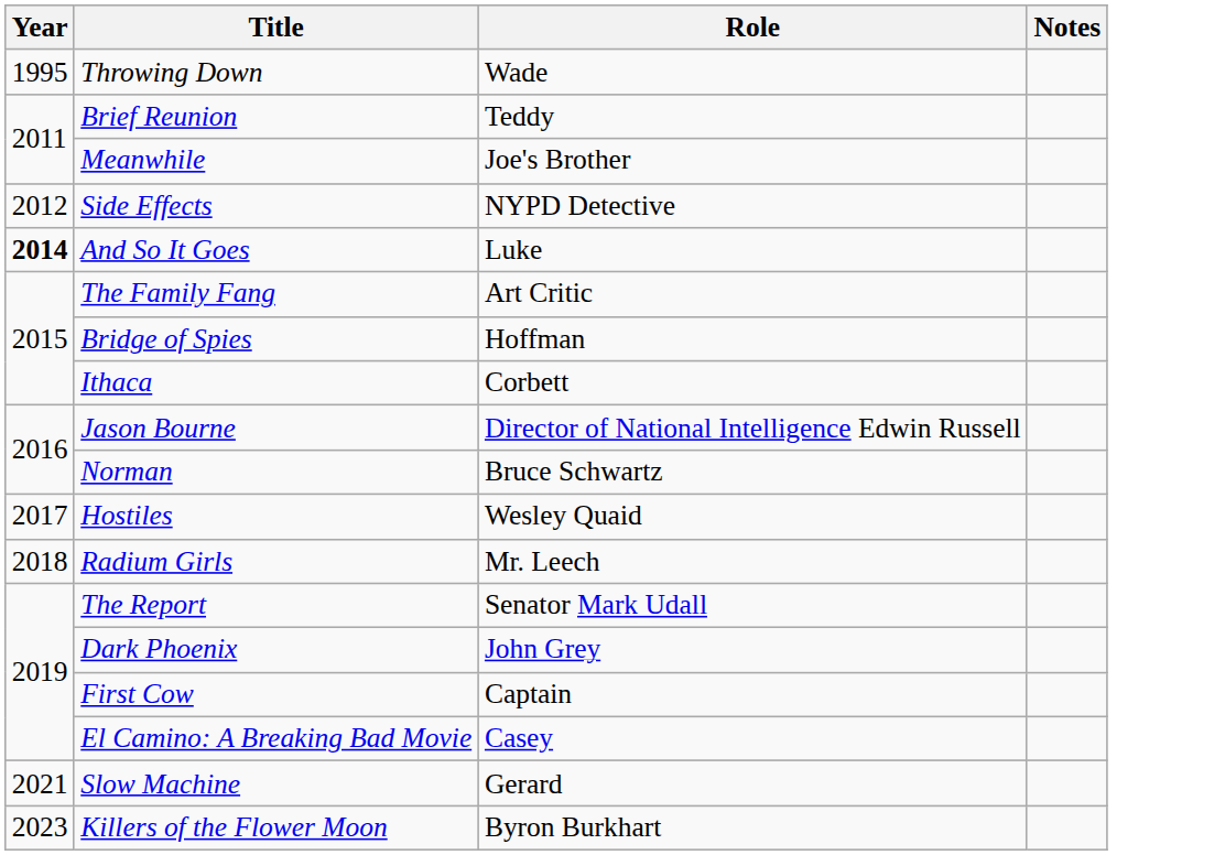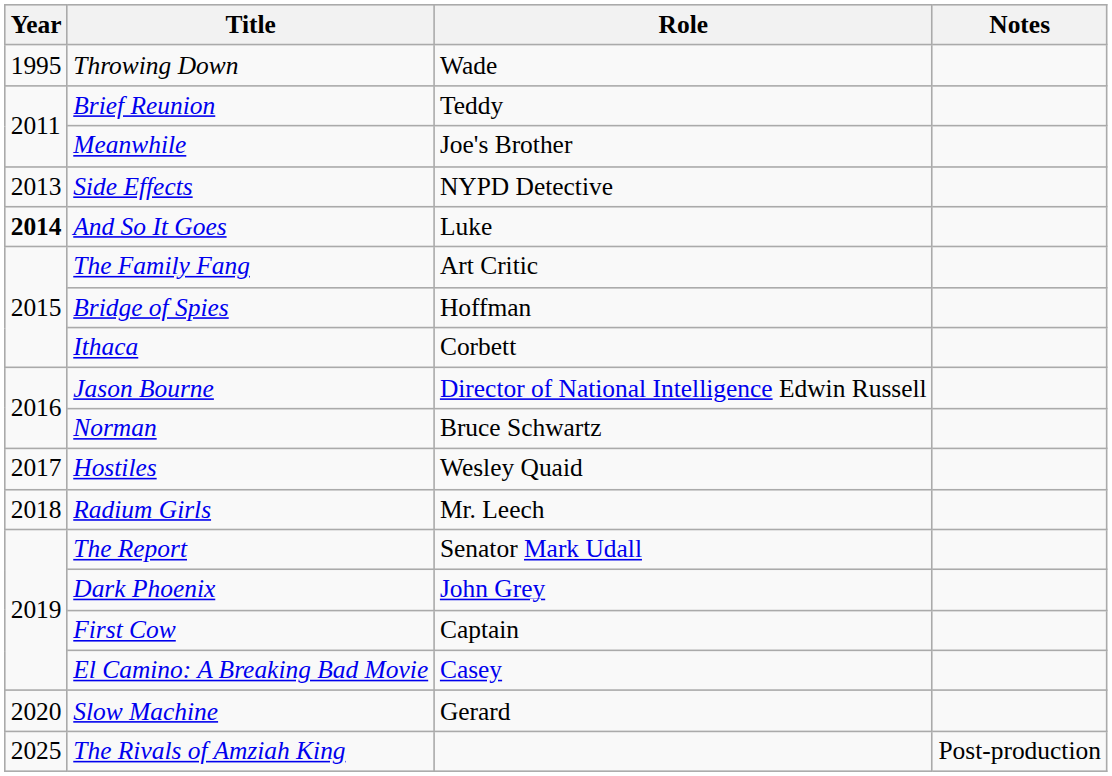Side Effects | Year: 2012 -> 2013
Slow Machine | Year: 2021 -> 2020
- row: 2023 | Killers of the Flower Moon | Byron Burkhart
+ row: 2025 | The Rivals of Amziah King | Post-production
